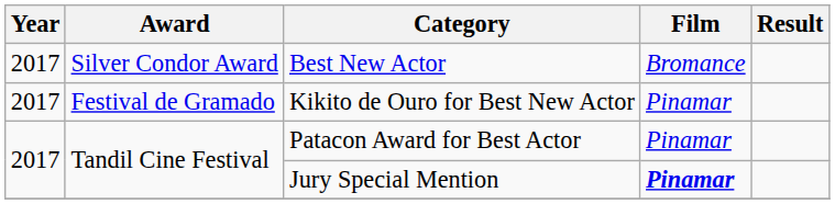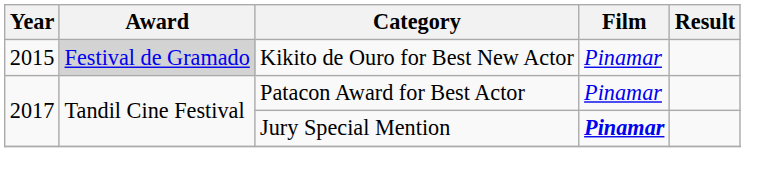- row: 2017 | Silver Condor Award | Best New Actor | Bromance
Kikito de Ouro for Best New Actor | Year: 2017 -> 2015
Kikito de Ouro for Best New Actor | Award: no background -> lightgrey background
